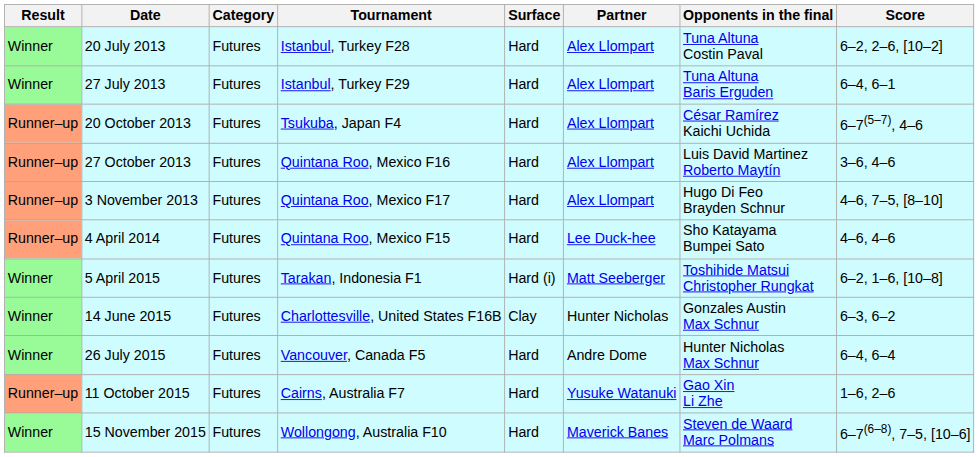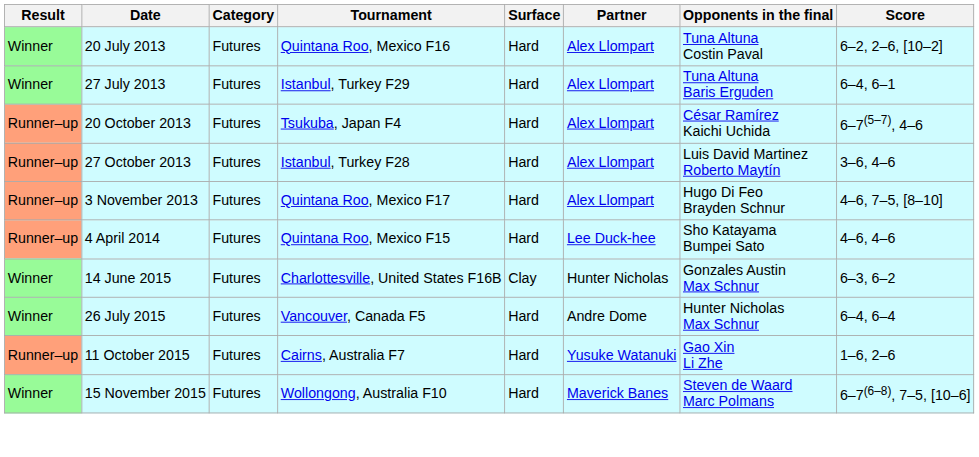20 July 2013 | Tournament: Istanbul, Turkey F28 -> Quintana Roo, Mexico F16
27 October 2013 | Tournament: Quintana Roo, Mexico F16 -> Istanbul, Turkey F28
- row: Winner | 5 April 2015 | Futures | Tarakan, Indonesia F1 | Hard (i) | Matt Seeberger | Toshihide Matsui Christopher Rungkat | 6–2, 1–6, [10–8]
